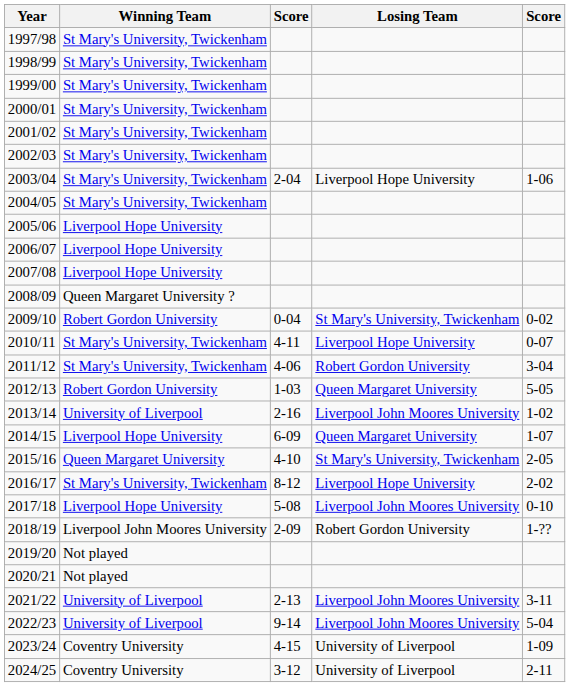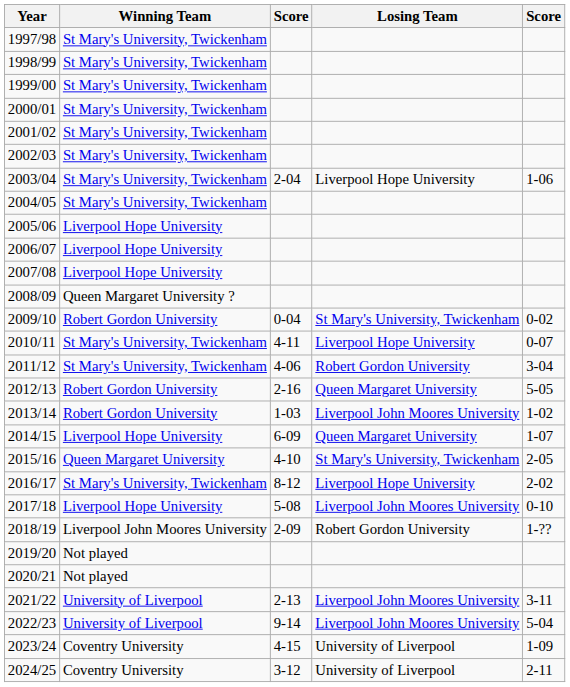2012/13 | column 3: 1-03 -> 2-16
2013/14 | Winning Team: University of Liverpool -> Robert Gordon University
2013/14 | column 3: 2-16 -> 1-03
